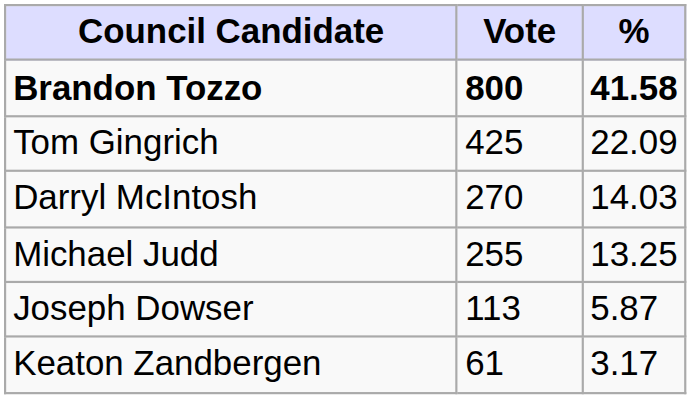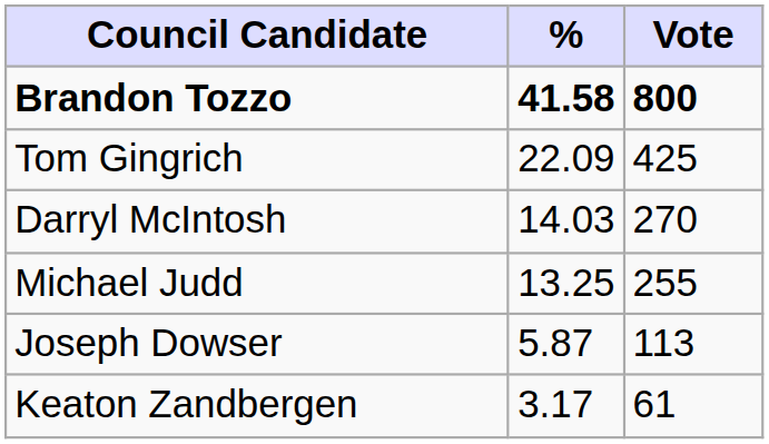columns swapped: Vote <-> %
